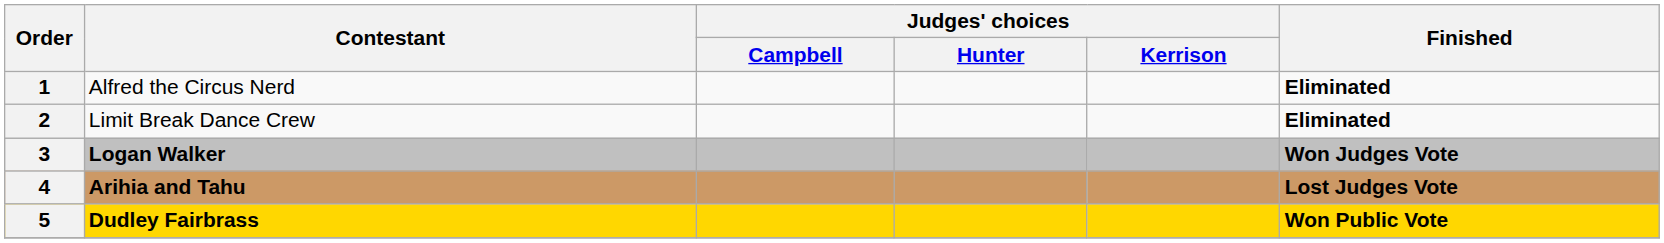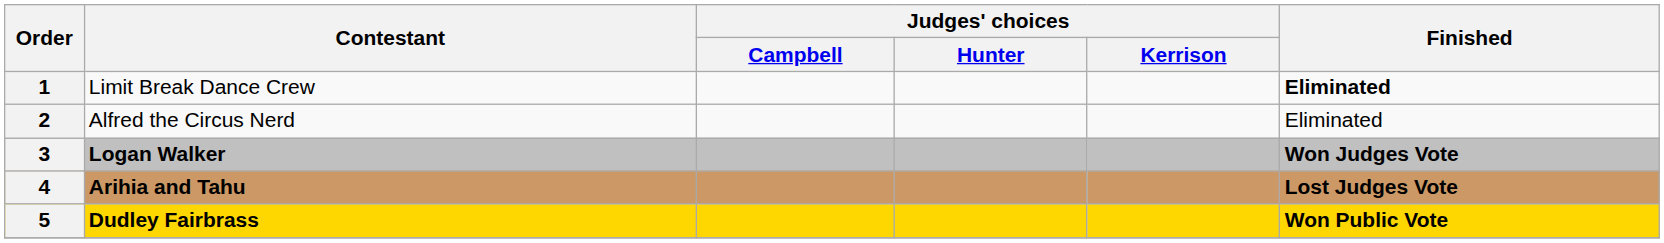1 | Contestant: Alfred the Circus Nerd -> Limit Break Dance Crew
2 | Contestant: Limit Break Dance Crew -> Alfred the Circus Nerd
2 | Finished: bold -> normal
